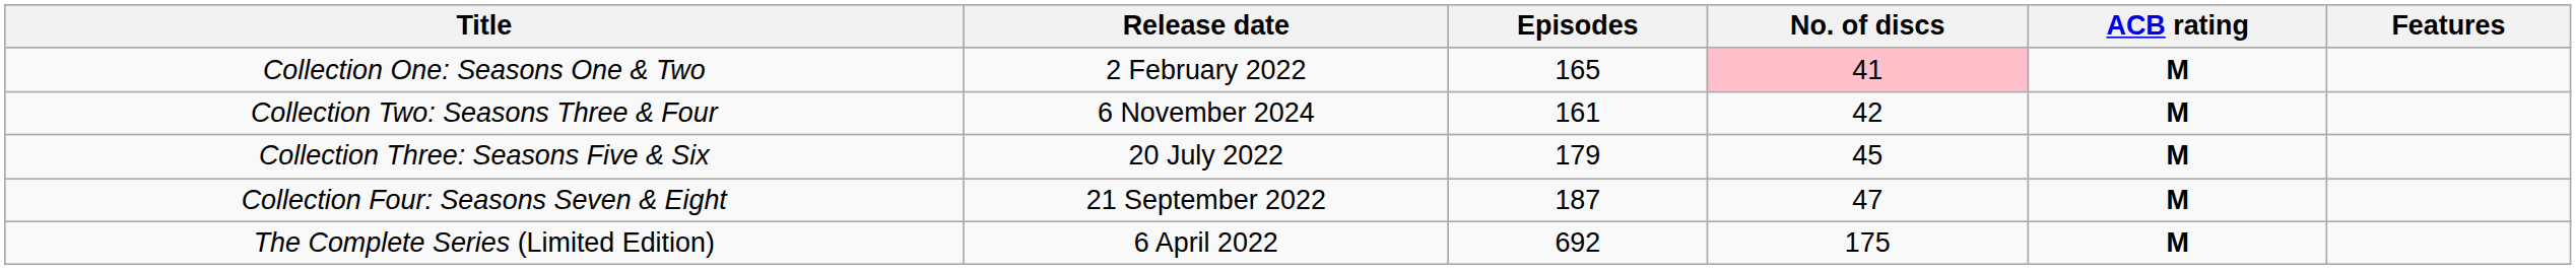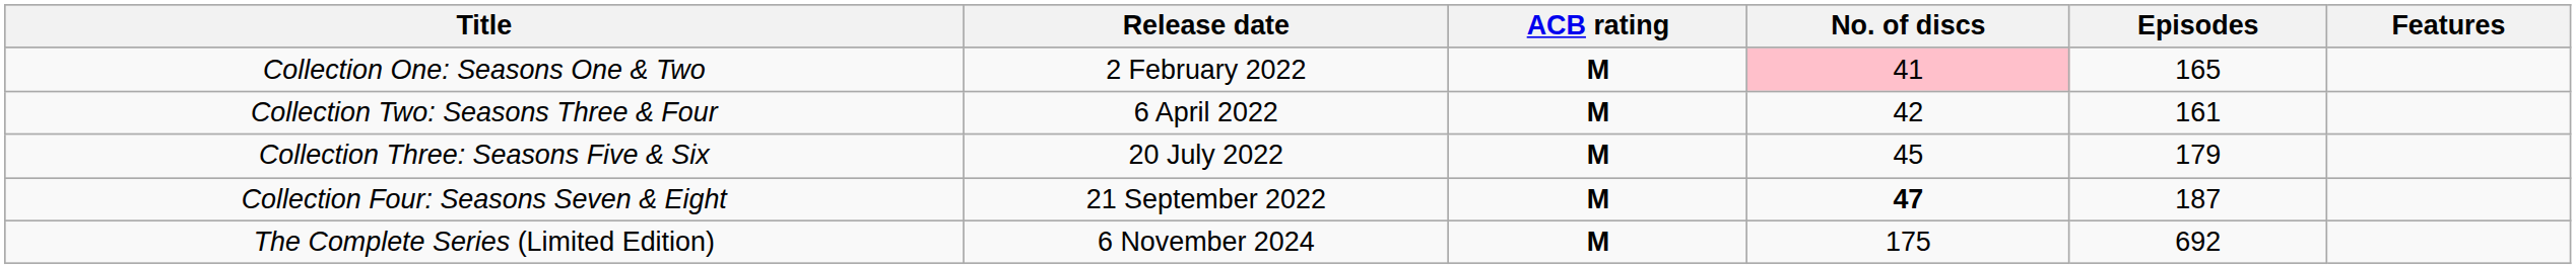columns swapped: Episodes <-> ACB rating
Collection Two: Seasons Three & Four | Release date: 6 November 2024 -> 6 April 2022
Collection Four: Seasons Seven & Eight | No. of discs: normal -> bold
The Complete Series (Limited Edition) | Release date: 6 April 2022 -> 6 November 2024
